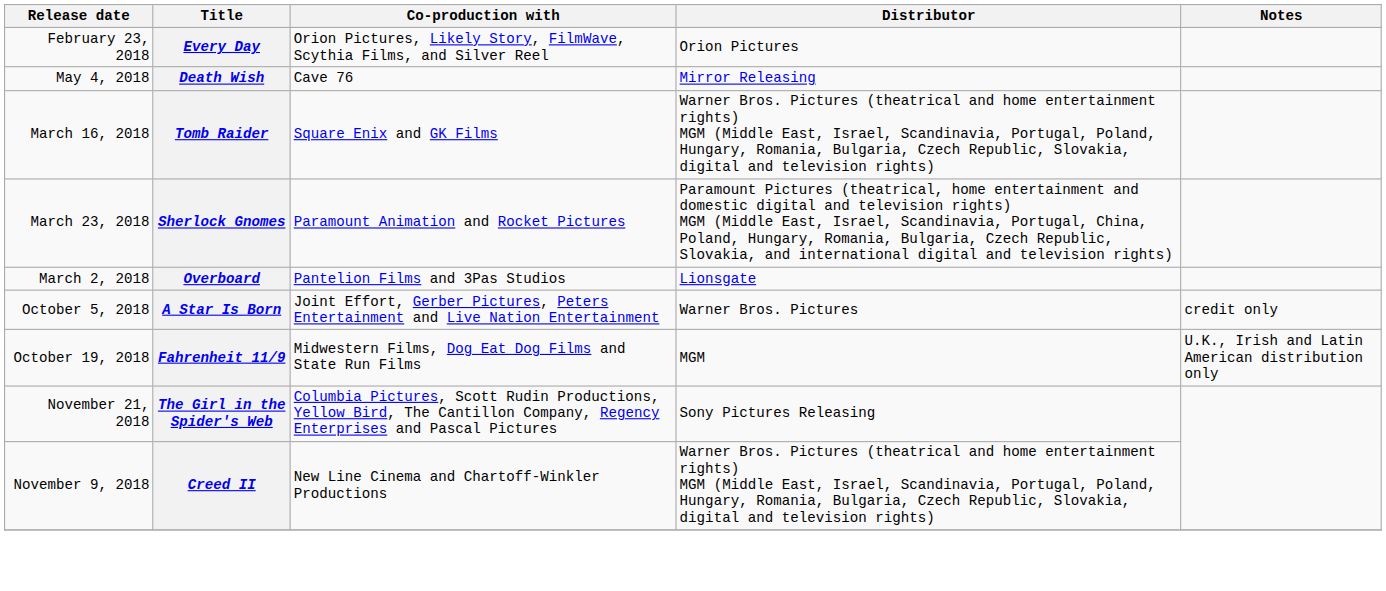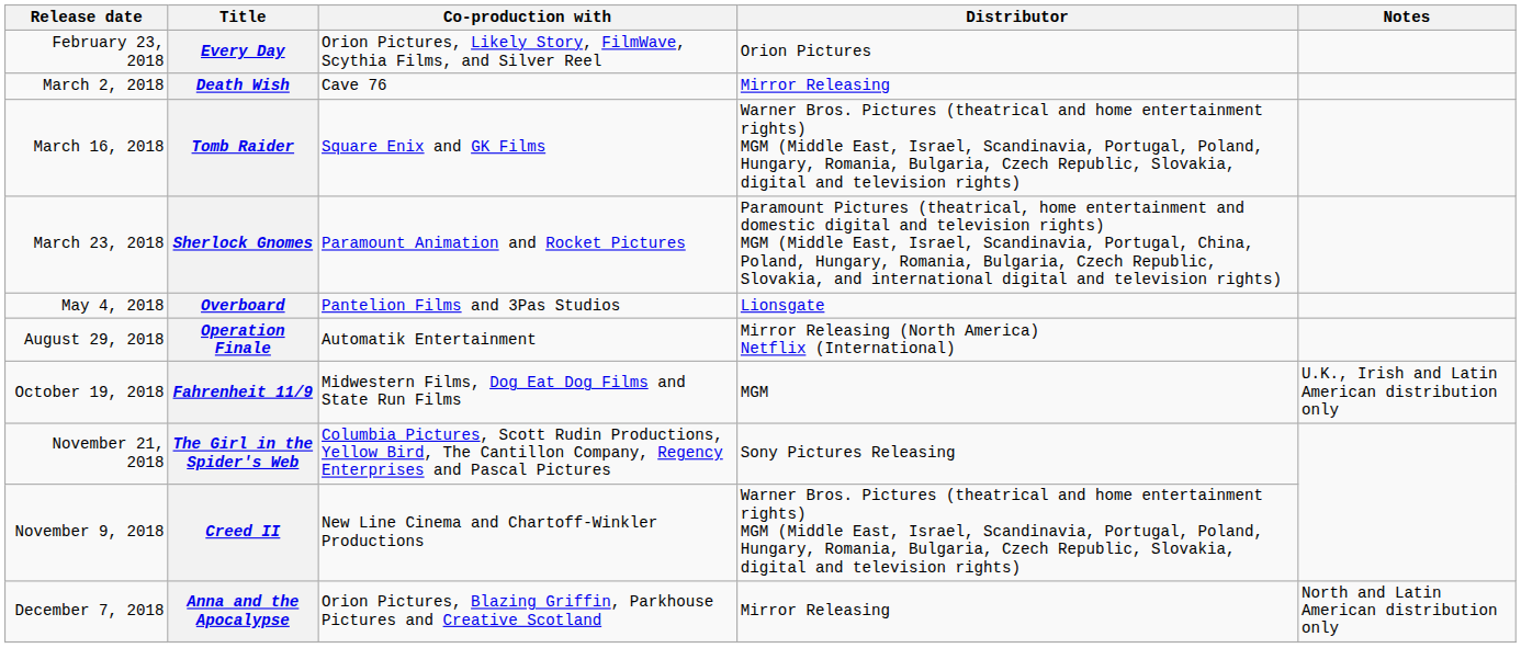Death Wish | Release date: May 4, 2018 -> March 2, 2018
Overboard | Release date: March 2, 2018 -> May 4, 2018
+ row: August 29, 2018 | Operation Finale | Automatik Entertainment | Mirror Releasing (North America) Netflix (International)
- row: October 5, 2018 | A Star Is Born | Joint Effort, Gerber Pictures, Peters Entertainment and Live Nation Entertainment | Warner Bros. Pictures | credit only
+ row: December 7, 2018 | Anna and the Apocalypse | Orion Pictures, Blazing Griffin, Parkhouse Pictures and Creative Scotland | Mirror Releasing | North and Latin American distribution only
